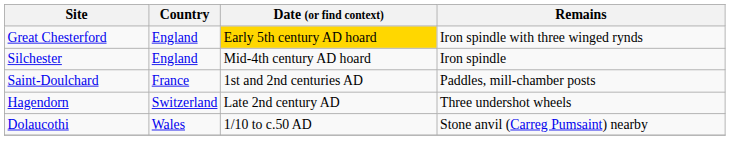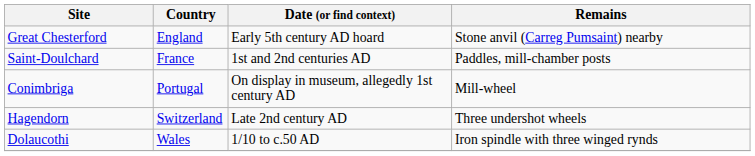Great Chesterford | Date (or find context): gold background -> no background
Great Chesterford | Remains: Iron spindle with three winged rynds -> Stone anvil (Carreg Pumsaint) nearby
- row: Silchester | England | Mid-4th century AD hoard | Iron spindle
+ row: Conimbriga | Portugal | On display in museum, allegedly 1st century AD | Mill-wheel
Dolaucothi | Remains: Stone anvil (Carreg Pumsaint) nearby -> Iron spindle with three winged rynds
